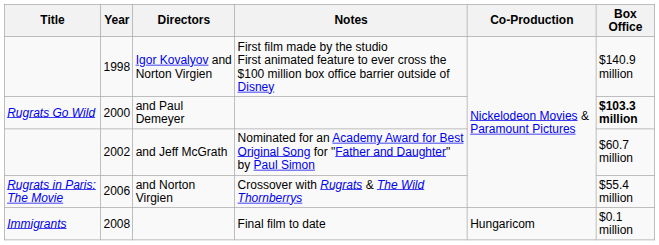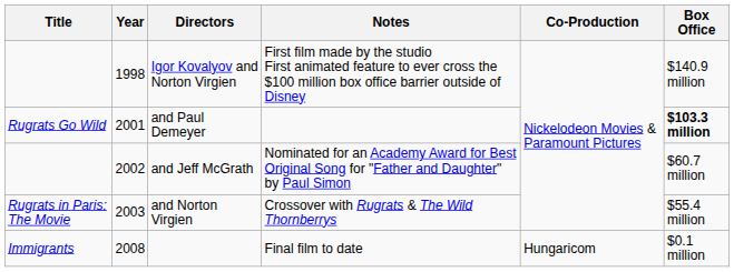and Paul Demeyer | Year: 2000 -> 2001
and Norton Virgien | Year: 2006 -> 2003
